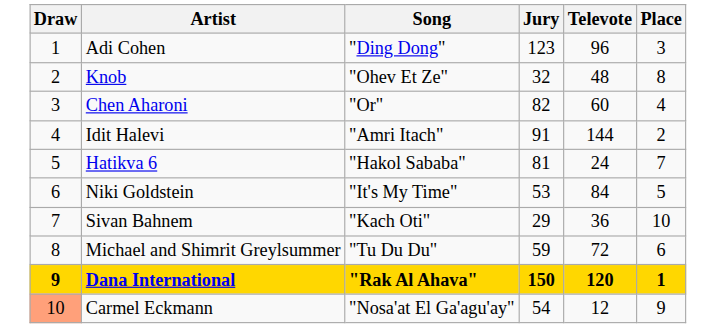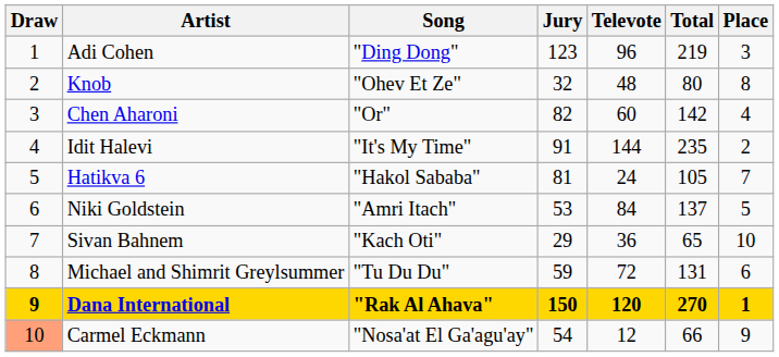+ column: Total | 219 | 80 | 142 | 235 | 105 | 137 | 65 | 131 | 270 | 66
Idit Halevi | Song: "Amri Itach" -> "It's My Time"
Niki Goldstein | Song: "It's My Time" -> "Amri Itach"
